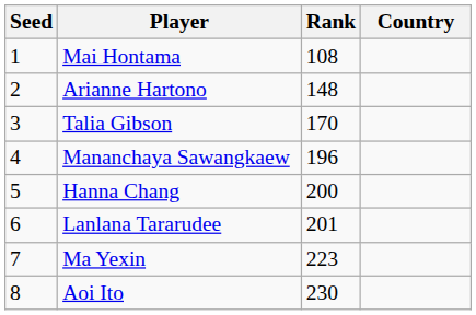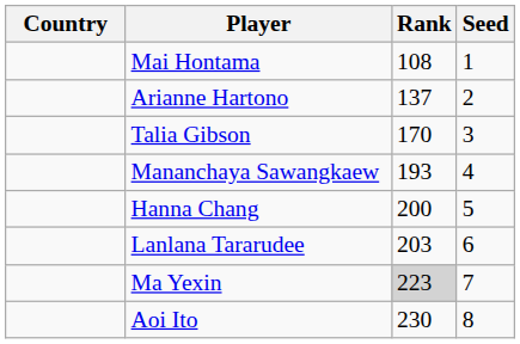columns swapped: Country <-> Seed
Arianne Hartono | Rank: 148 -> 137
Mananchaya Sawangkaew | Rank: 196 -> 193
Lanlana Tararudee | Rank: 201 -> 203
Ma Yexin | Rank: no background -> lightgrey background
